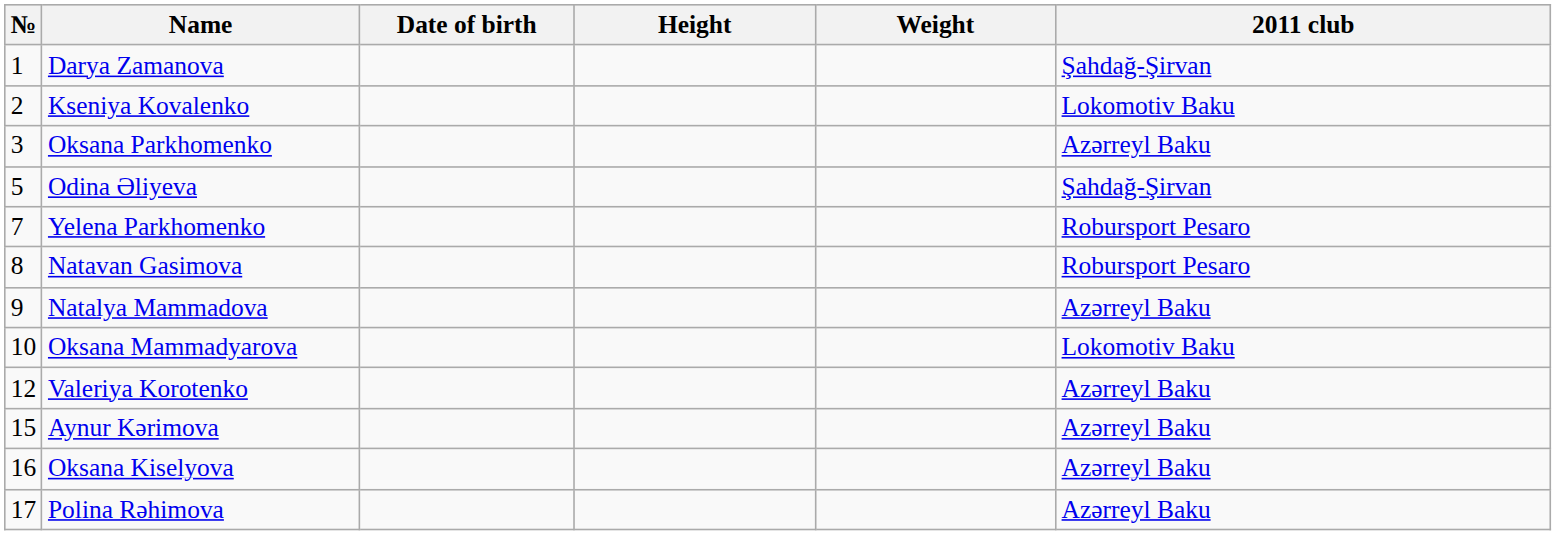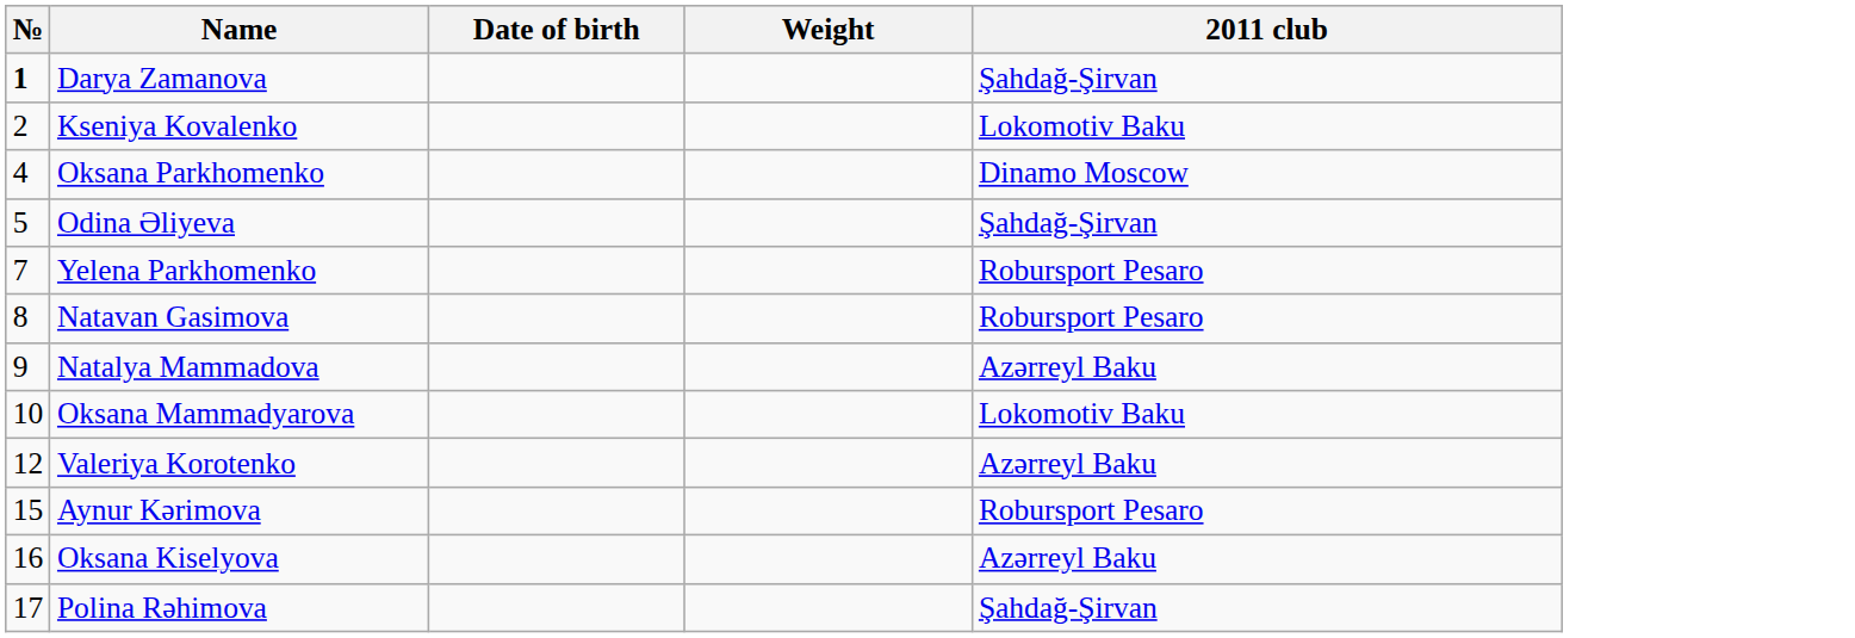- column: Height
Darya Zamanova | №: normal -> bold
Oksana Parkhomenko | №: 3 -> 4
Oksana Parkhomenko | 2011 club: Azərreyl Baku -> Dinamo Moscow
Aynur Kərimova | 2011 club: Azərreyl Baku -> Robursport Pesaro
Polina Rəhimova | 2011 club: Azərreyl Baku -> Şahdağ-Şirvan
